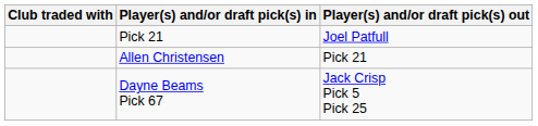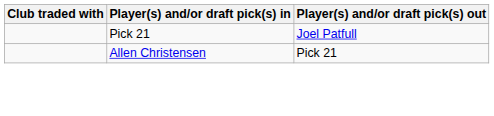- row: Dayne Beams Pick 67 | Jack Crisp Pick 5 Pick 25
